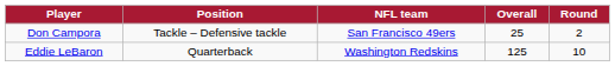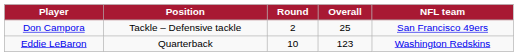columns swapped: Round <-> NFL team
Eddie LeBaron | Overall: 125 -> 123
